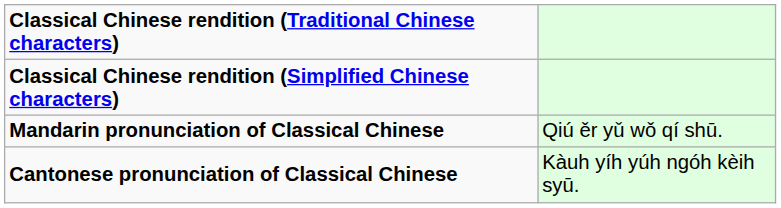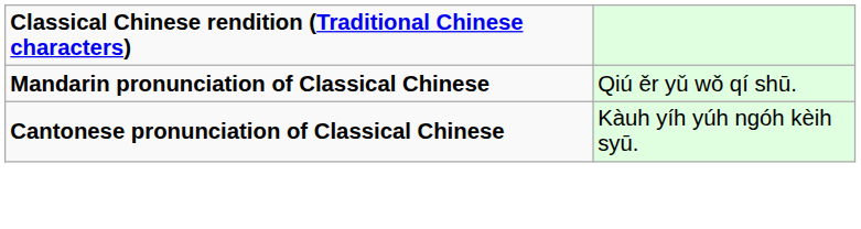- row: Classical Chinese rendition (Simplified Chinese characters)
